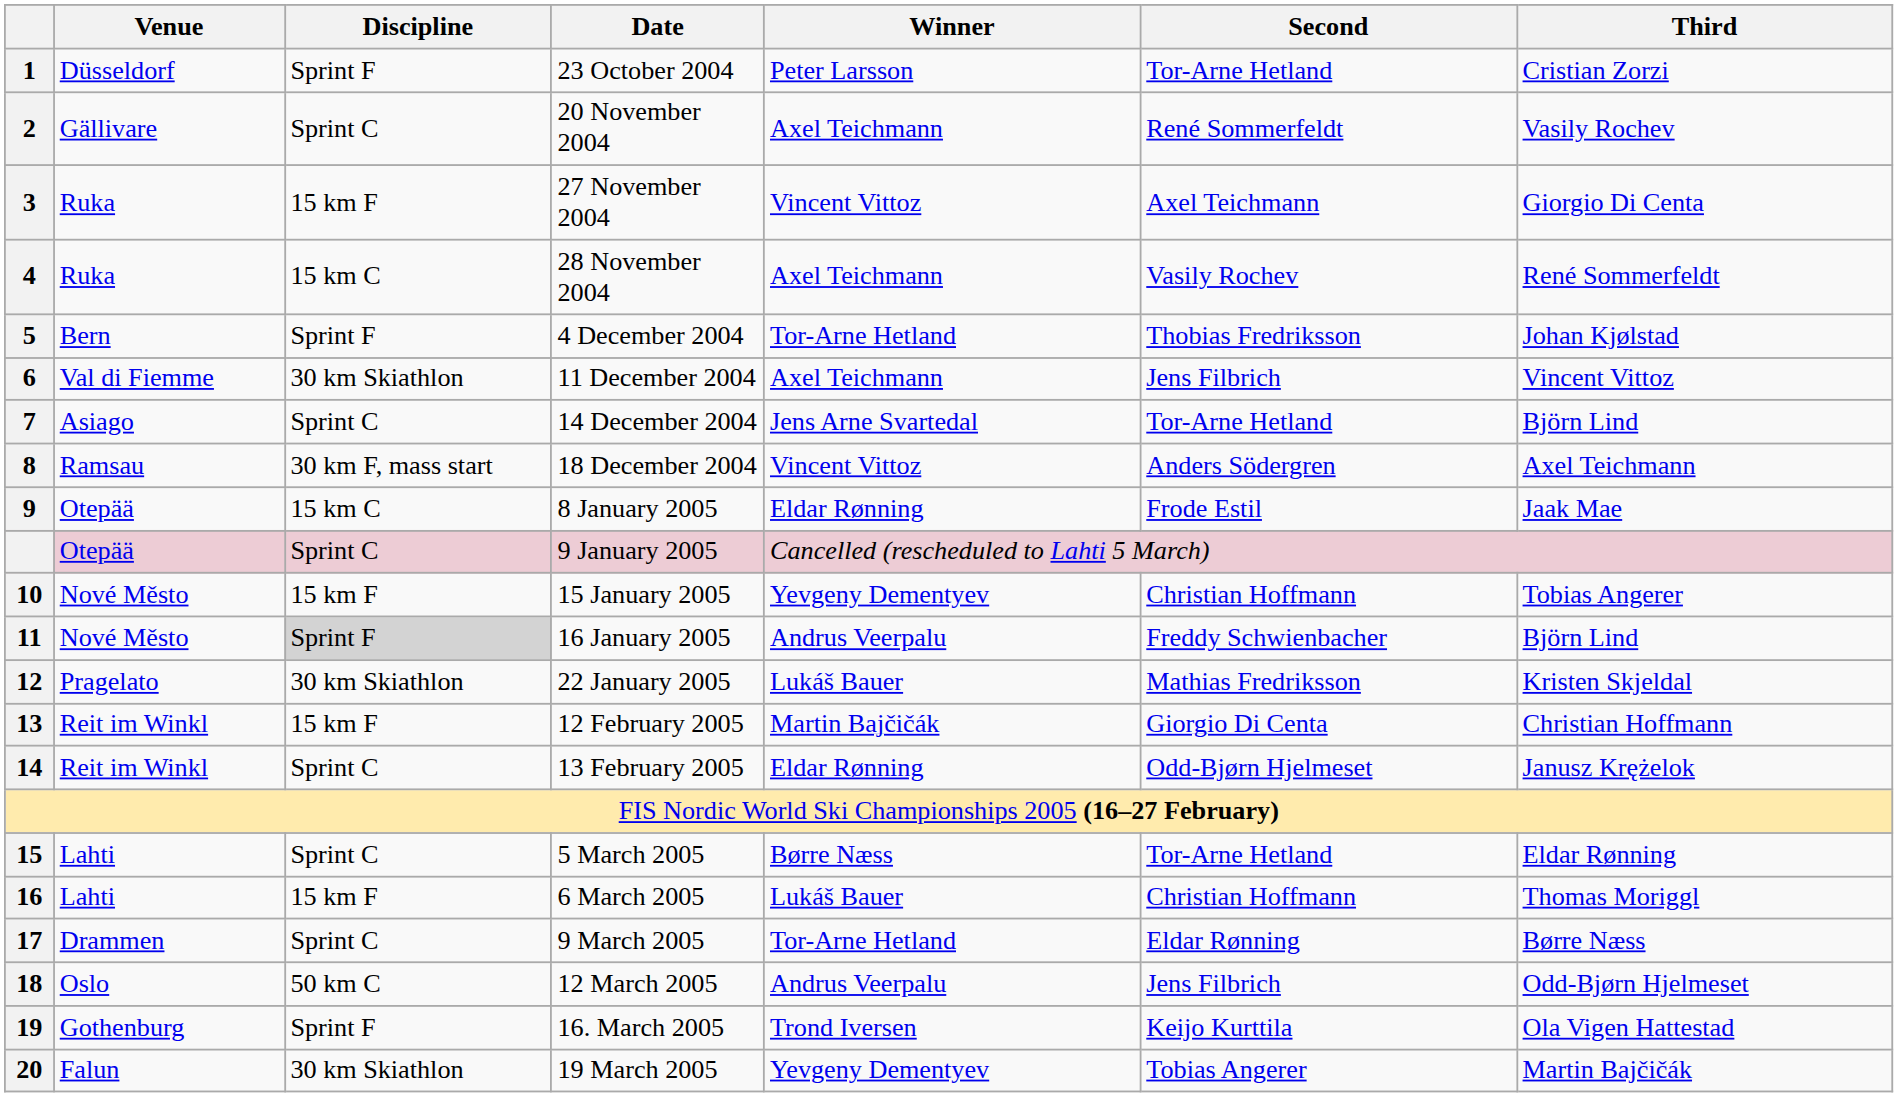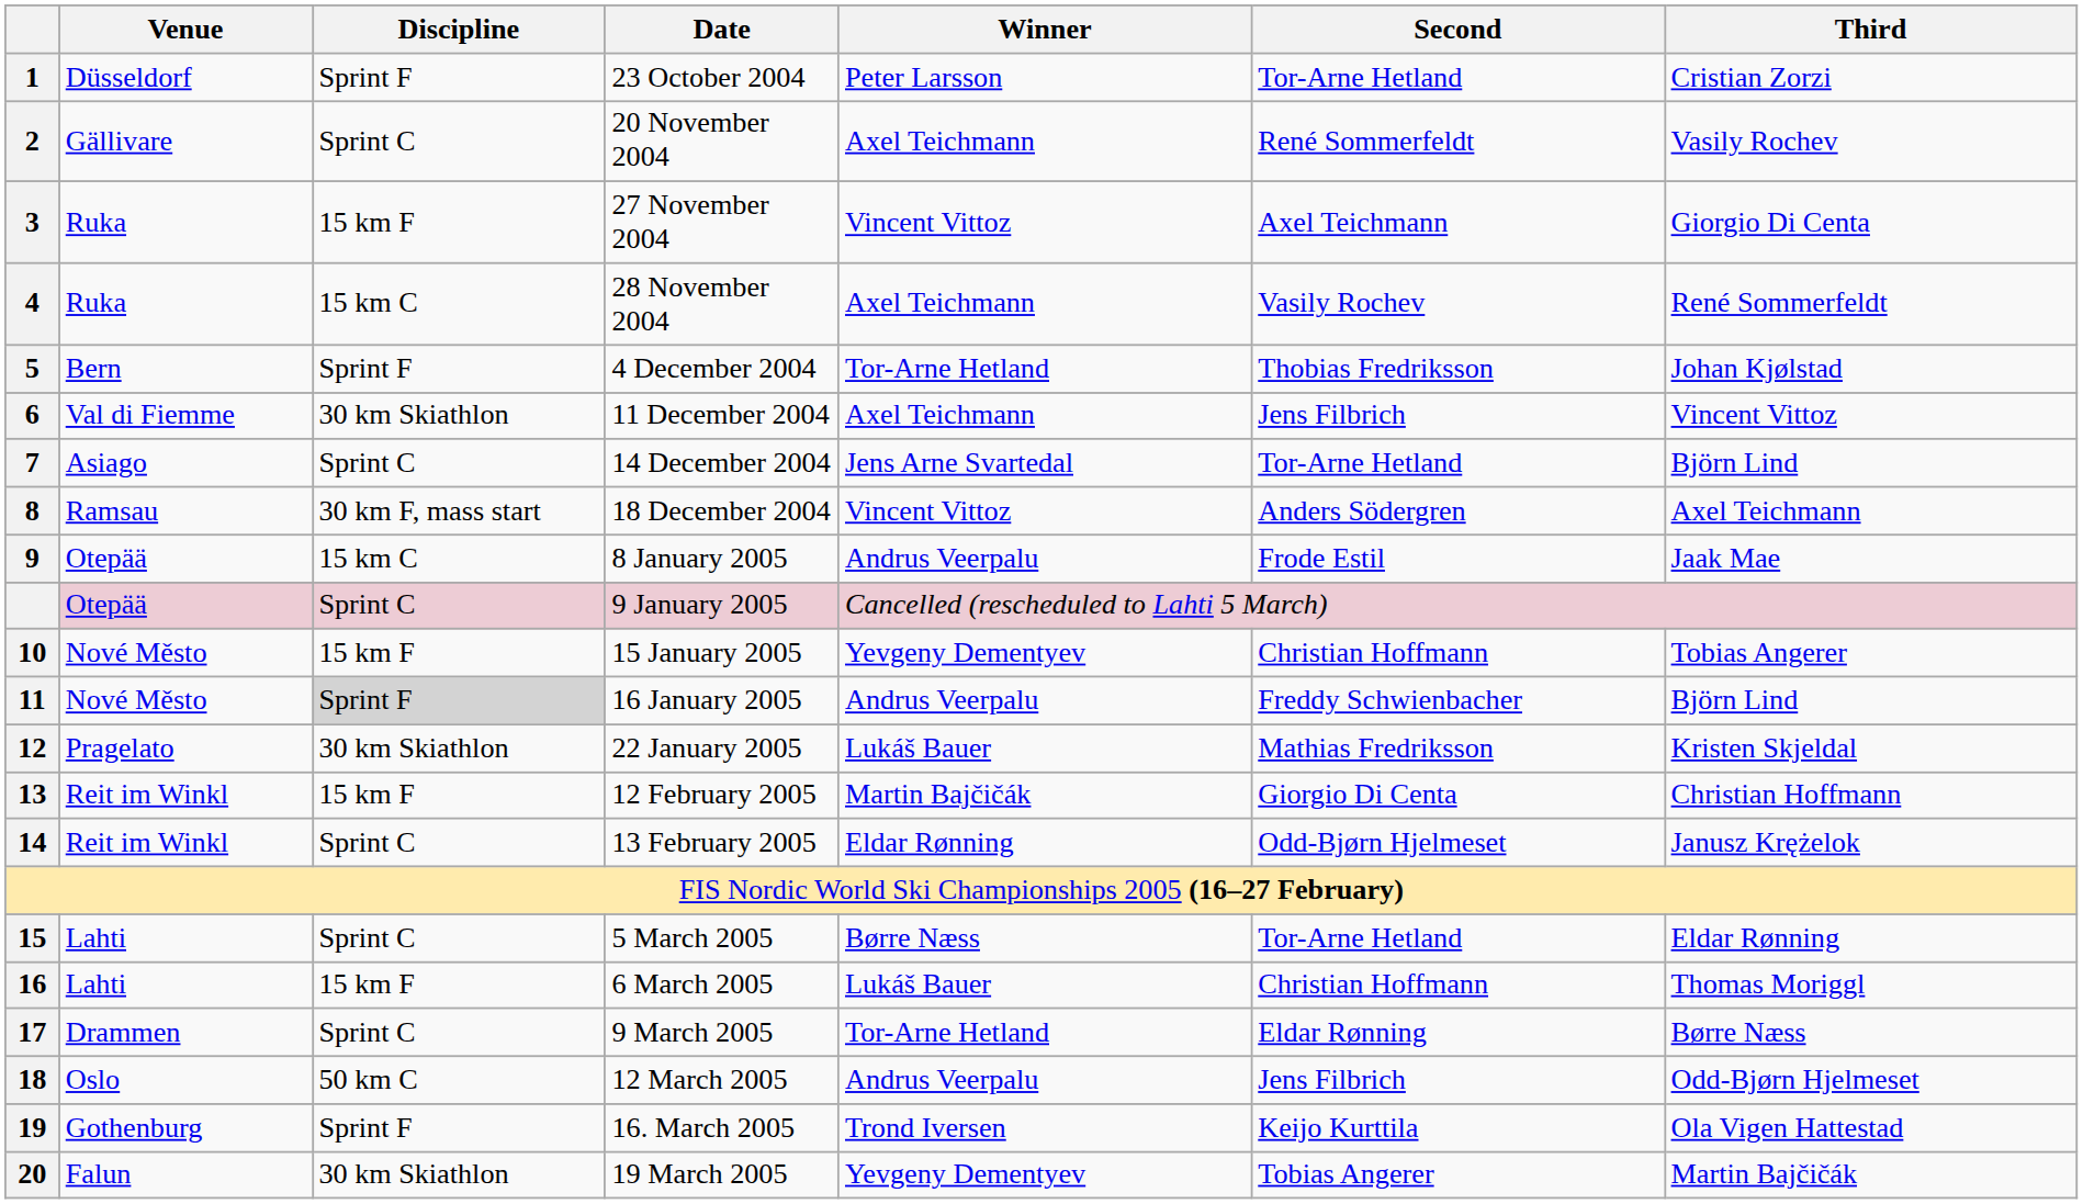8 January 2005 | Winner: Eldar Rønning -> Andrus Veerpalu
